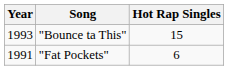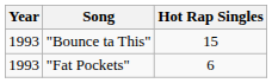"Fat Pockets" | Year: 1991 -> 1993
